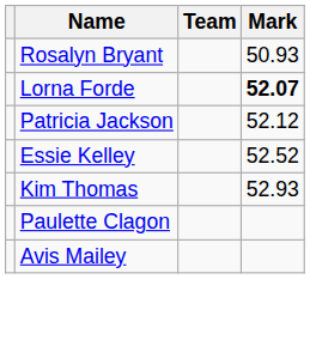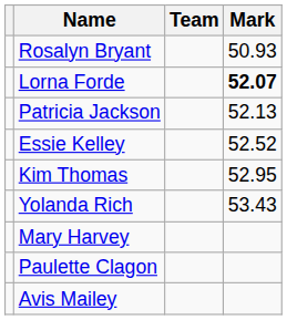Patricia Jackson | Mark: 52.12 -> 52.13
Kim Thomas | Mark: 52.93 -> 52.95
+ row: Yolanda Rich | 53.43
+ row: Mary Harvey
